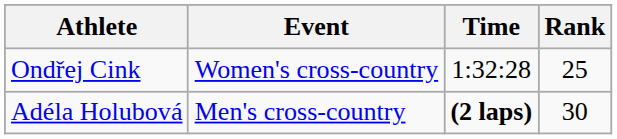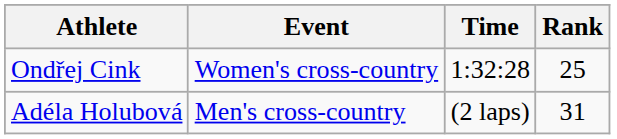Adéla Holubová | Time: bold -> normal
Adéla Holubová | Rank: 30 -> 31
